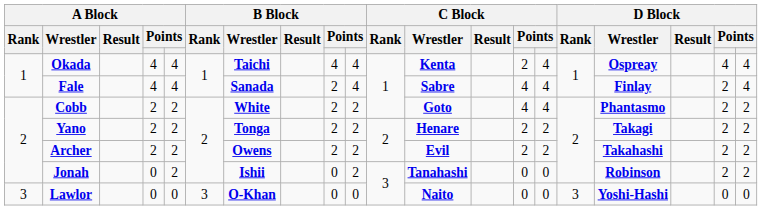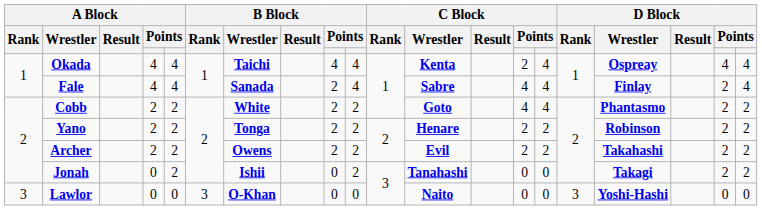Yano | D Block / Wrestler: Takagi -> Robinson
Jonah | D Block / Wrestler: Robinson -> Takagi
